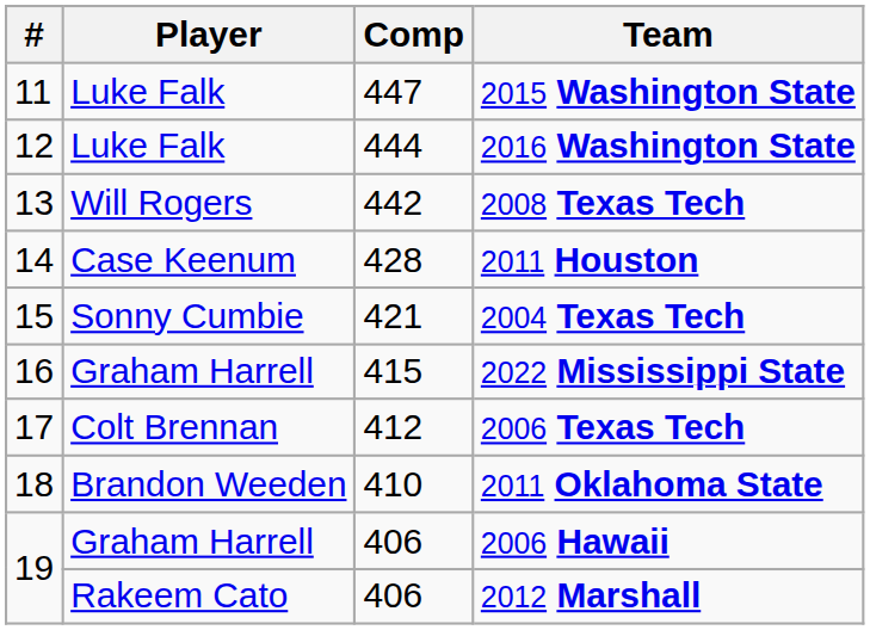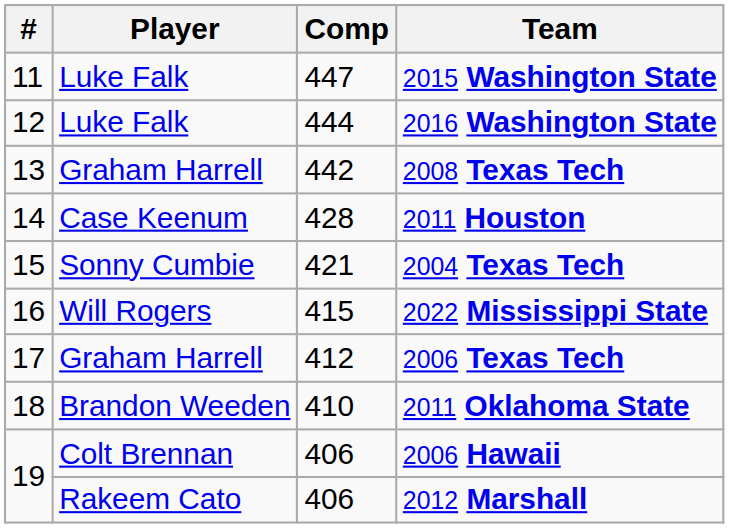2008 Texas Tech | Player: Will Rogers -> Graham Harrell
2022 Mississippi State | Player: Graham Harrell -> Will Rogers
2006 Texas Tech | Player: Colt Brennan -> Graham Harrell
2006 Hawaii | Player: Graham Harrell -> Colt Brennan
